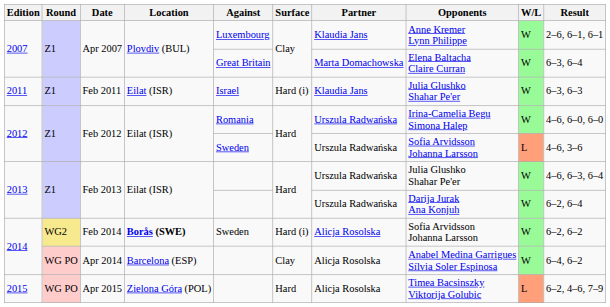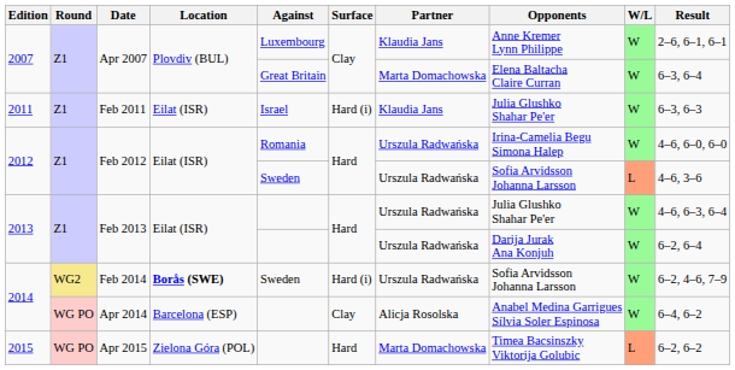Feb 2014 | Partner: Alicja Rosolska -> Urszula Radwańska
Feb 2014 | Result: 6–2, 6–2 -> 6–2, 4–6, 7–9
Apr 2015 | Partner: Alicja Rosolska -> Marta Domachowska
Apr 2015 | Result: 6–2, 4–6, 7–9 -> 6–2, 6–2
